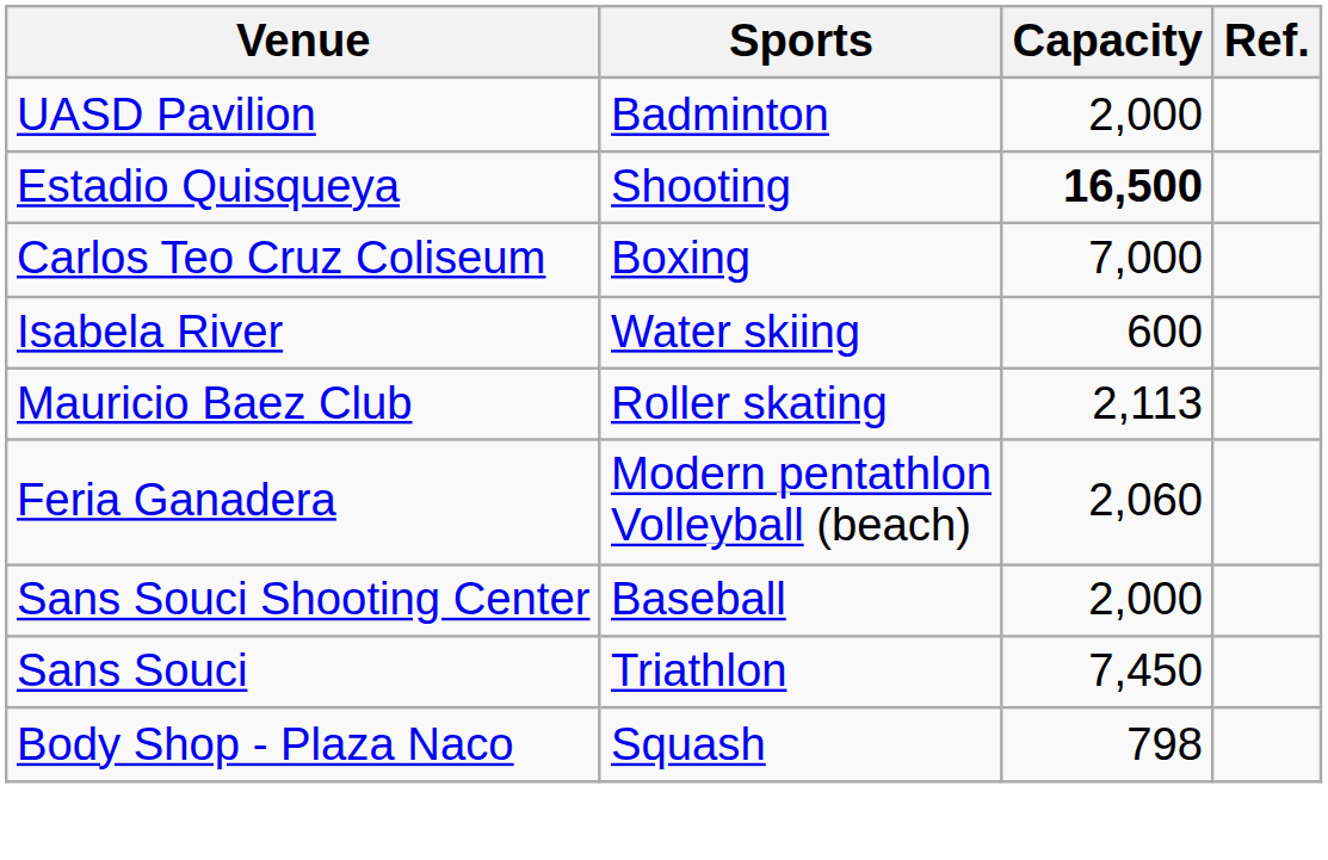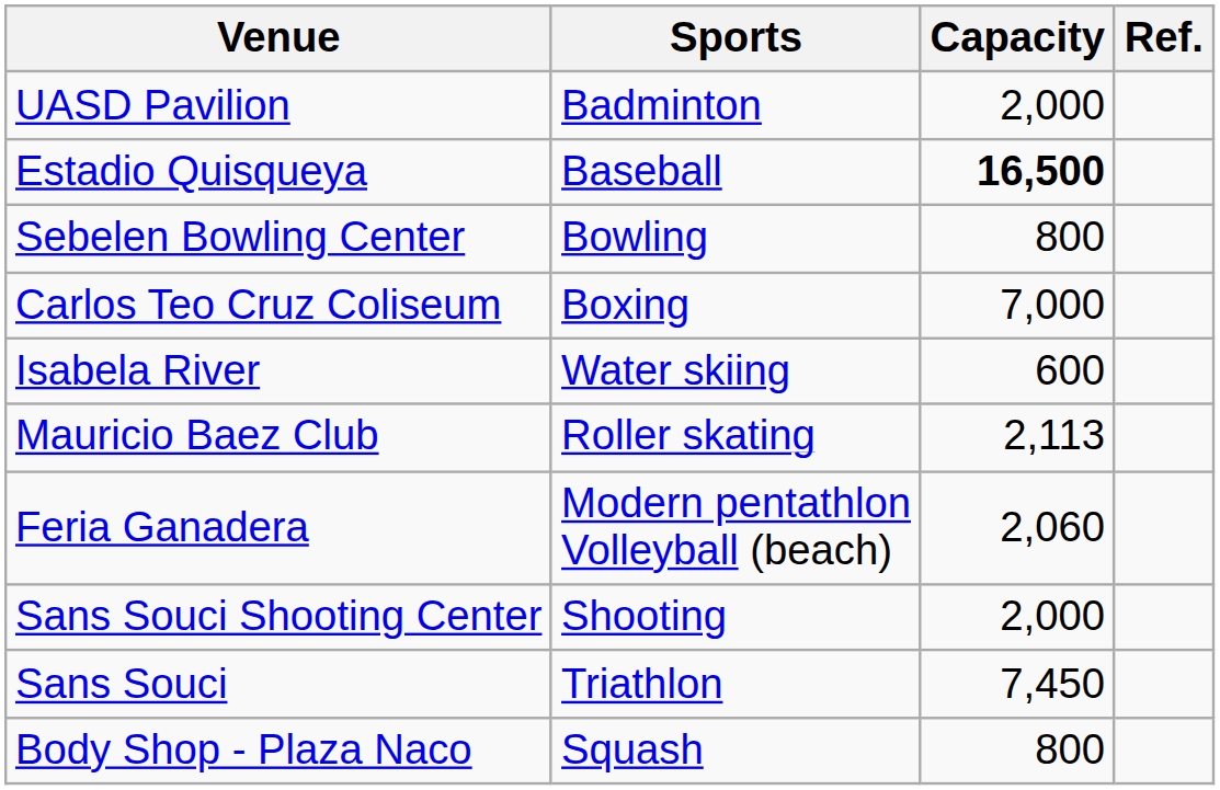Estadio Quisqueya | Sports: Shooting -> Baseball
+ row: Sebelen Bowling Center | Bowling | 800
Sans Souci Shooting Center | Sports: Baseball -> Shooting
Body Shop - Plaza Naco | Capacity: 798 -> 800
